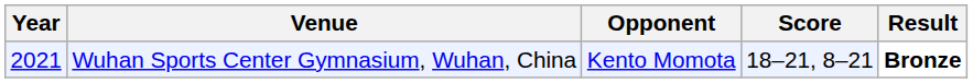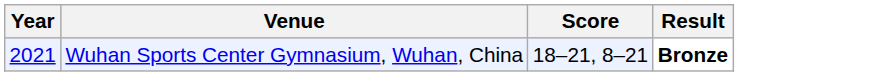- column: Opponent | Kento Momota
